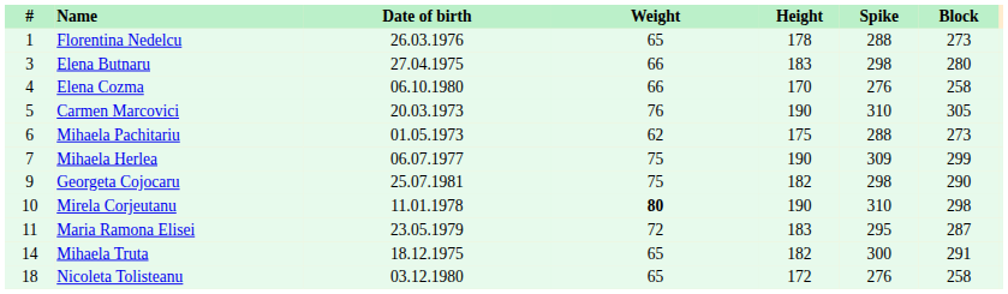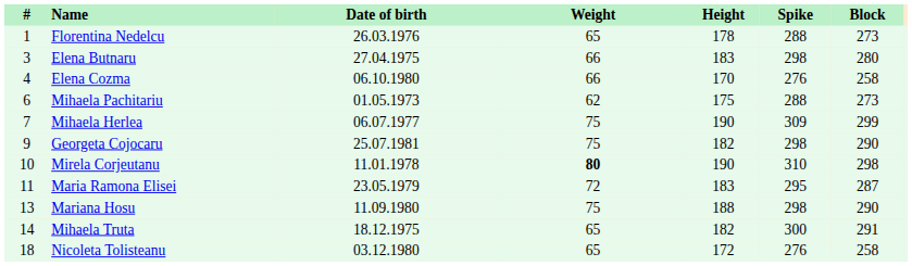- row: 5 | Carmen Marcovici | 20.03.1973 | 76 | 190 | 310 | 305
+ row: 13 | Mariana Hosu | 11.09.1980 | 75 | 188 | 298 | 290
